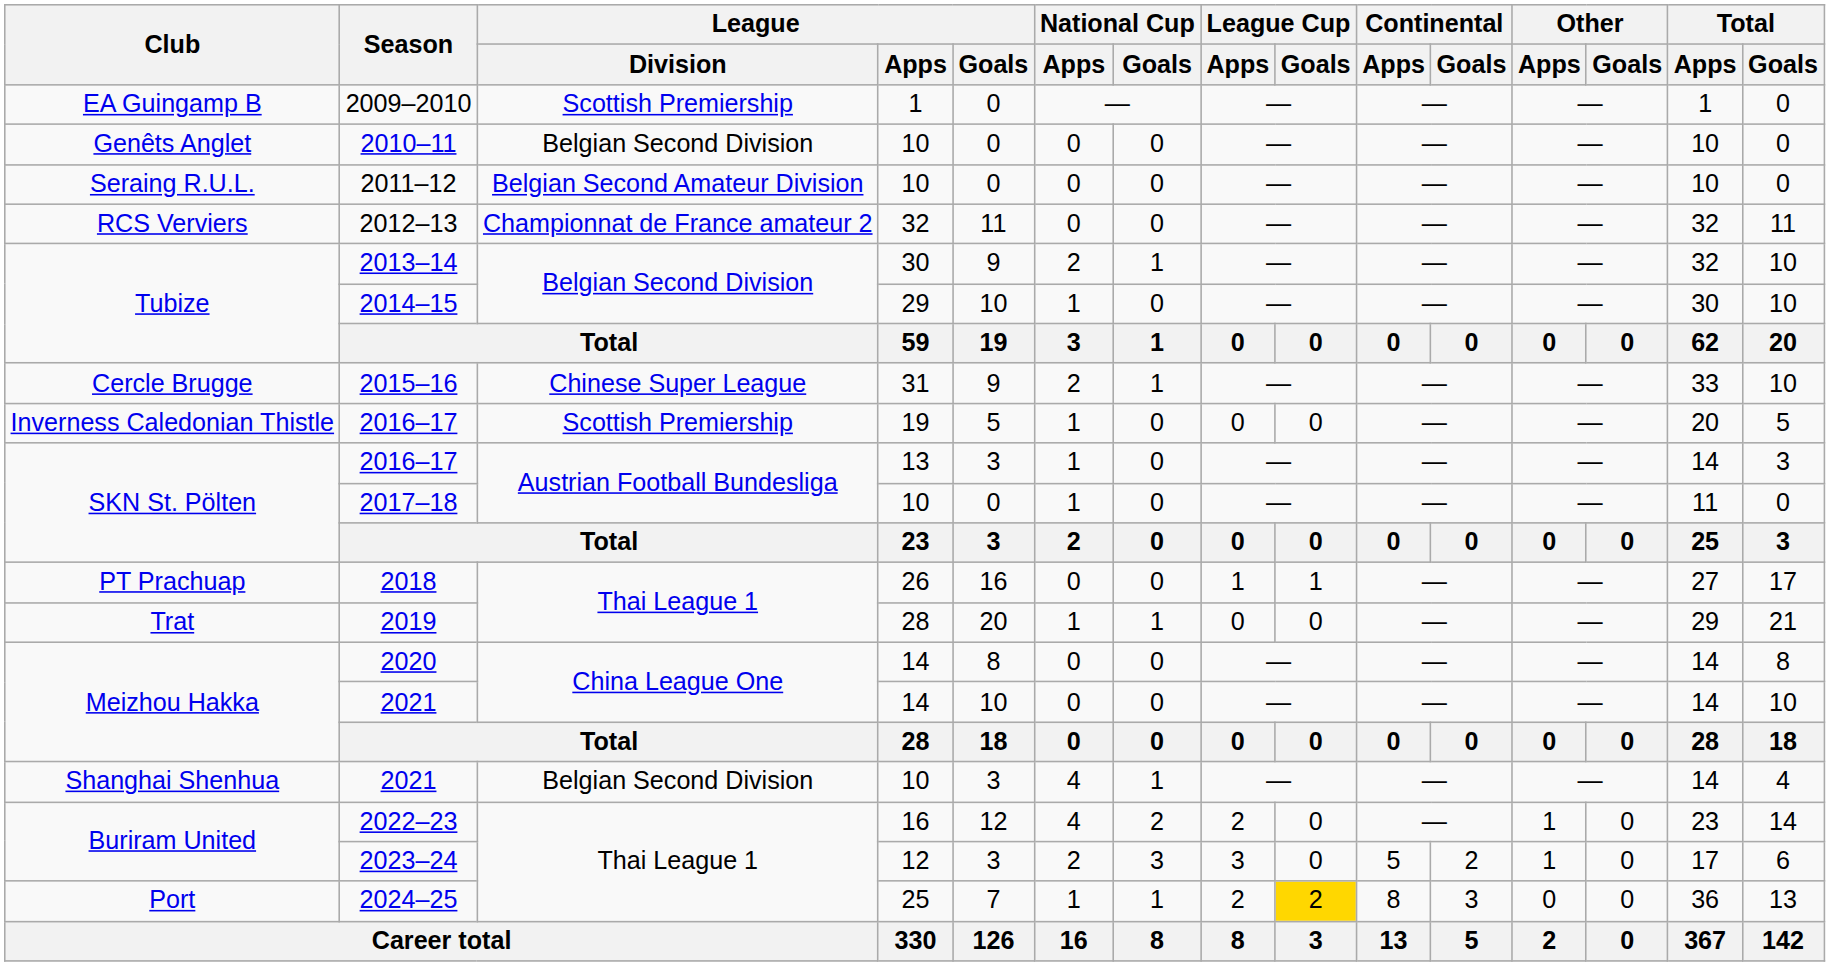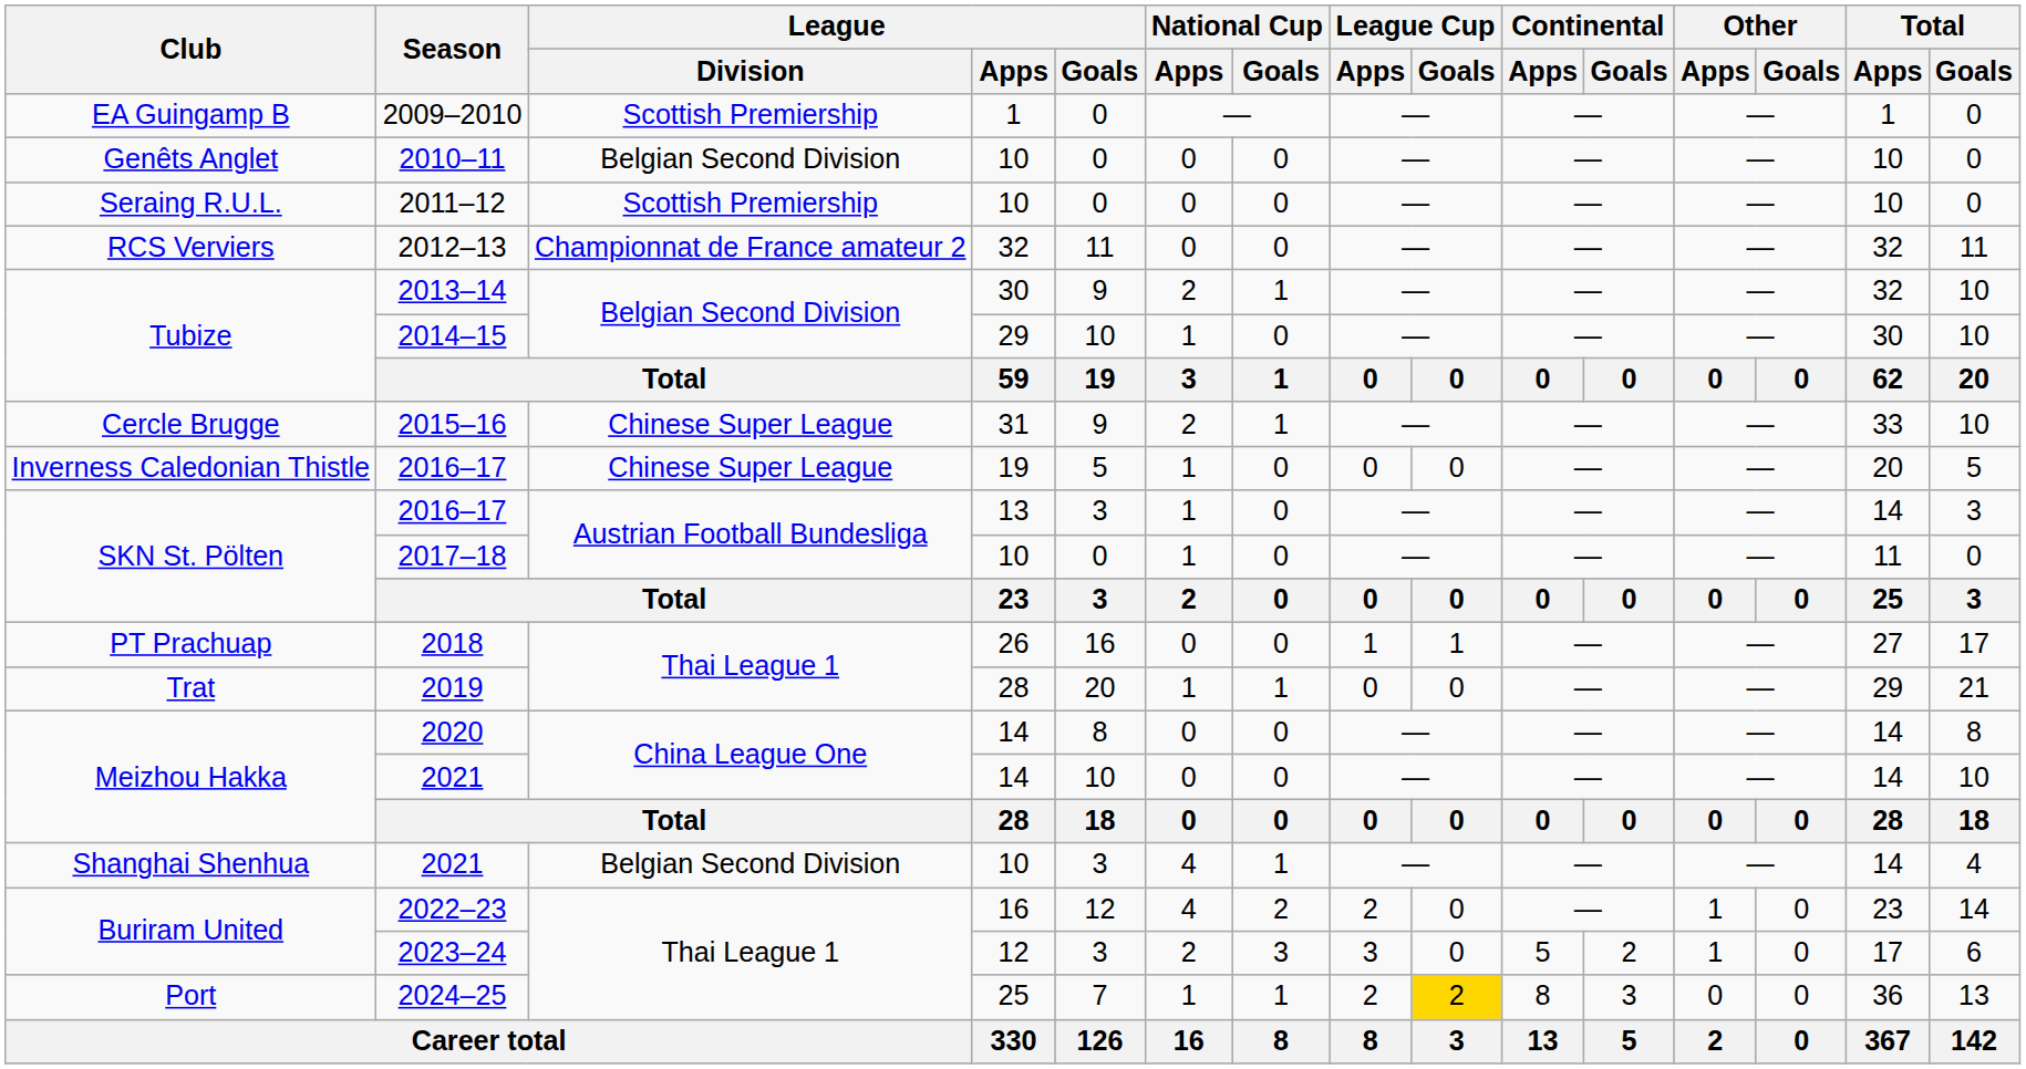2011–12 | League / Division: Belgian Second Amateur Division -> Scottish Premiership
Inverness Caledonian Thistle / 2016–17 | League / Division: Scottish Premiership -> Chinese Super League
